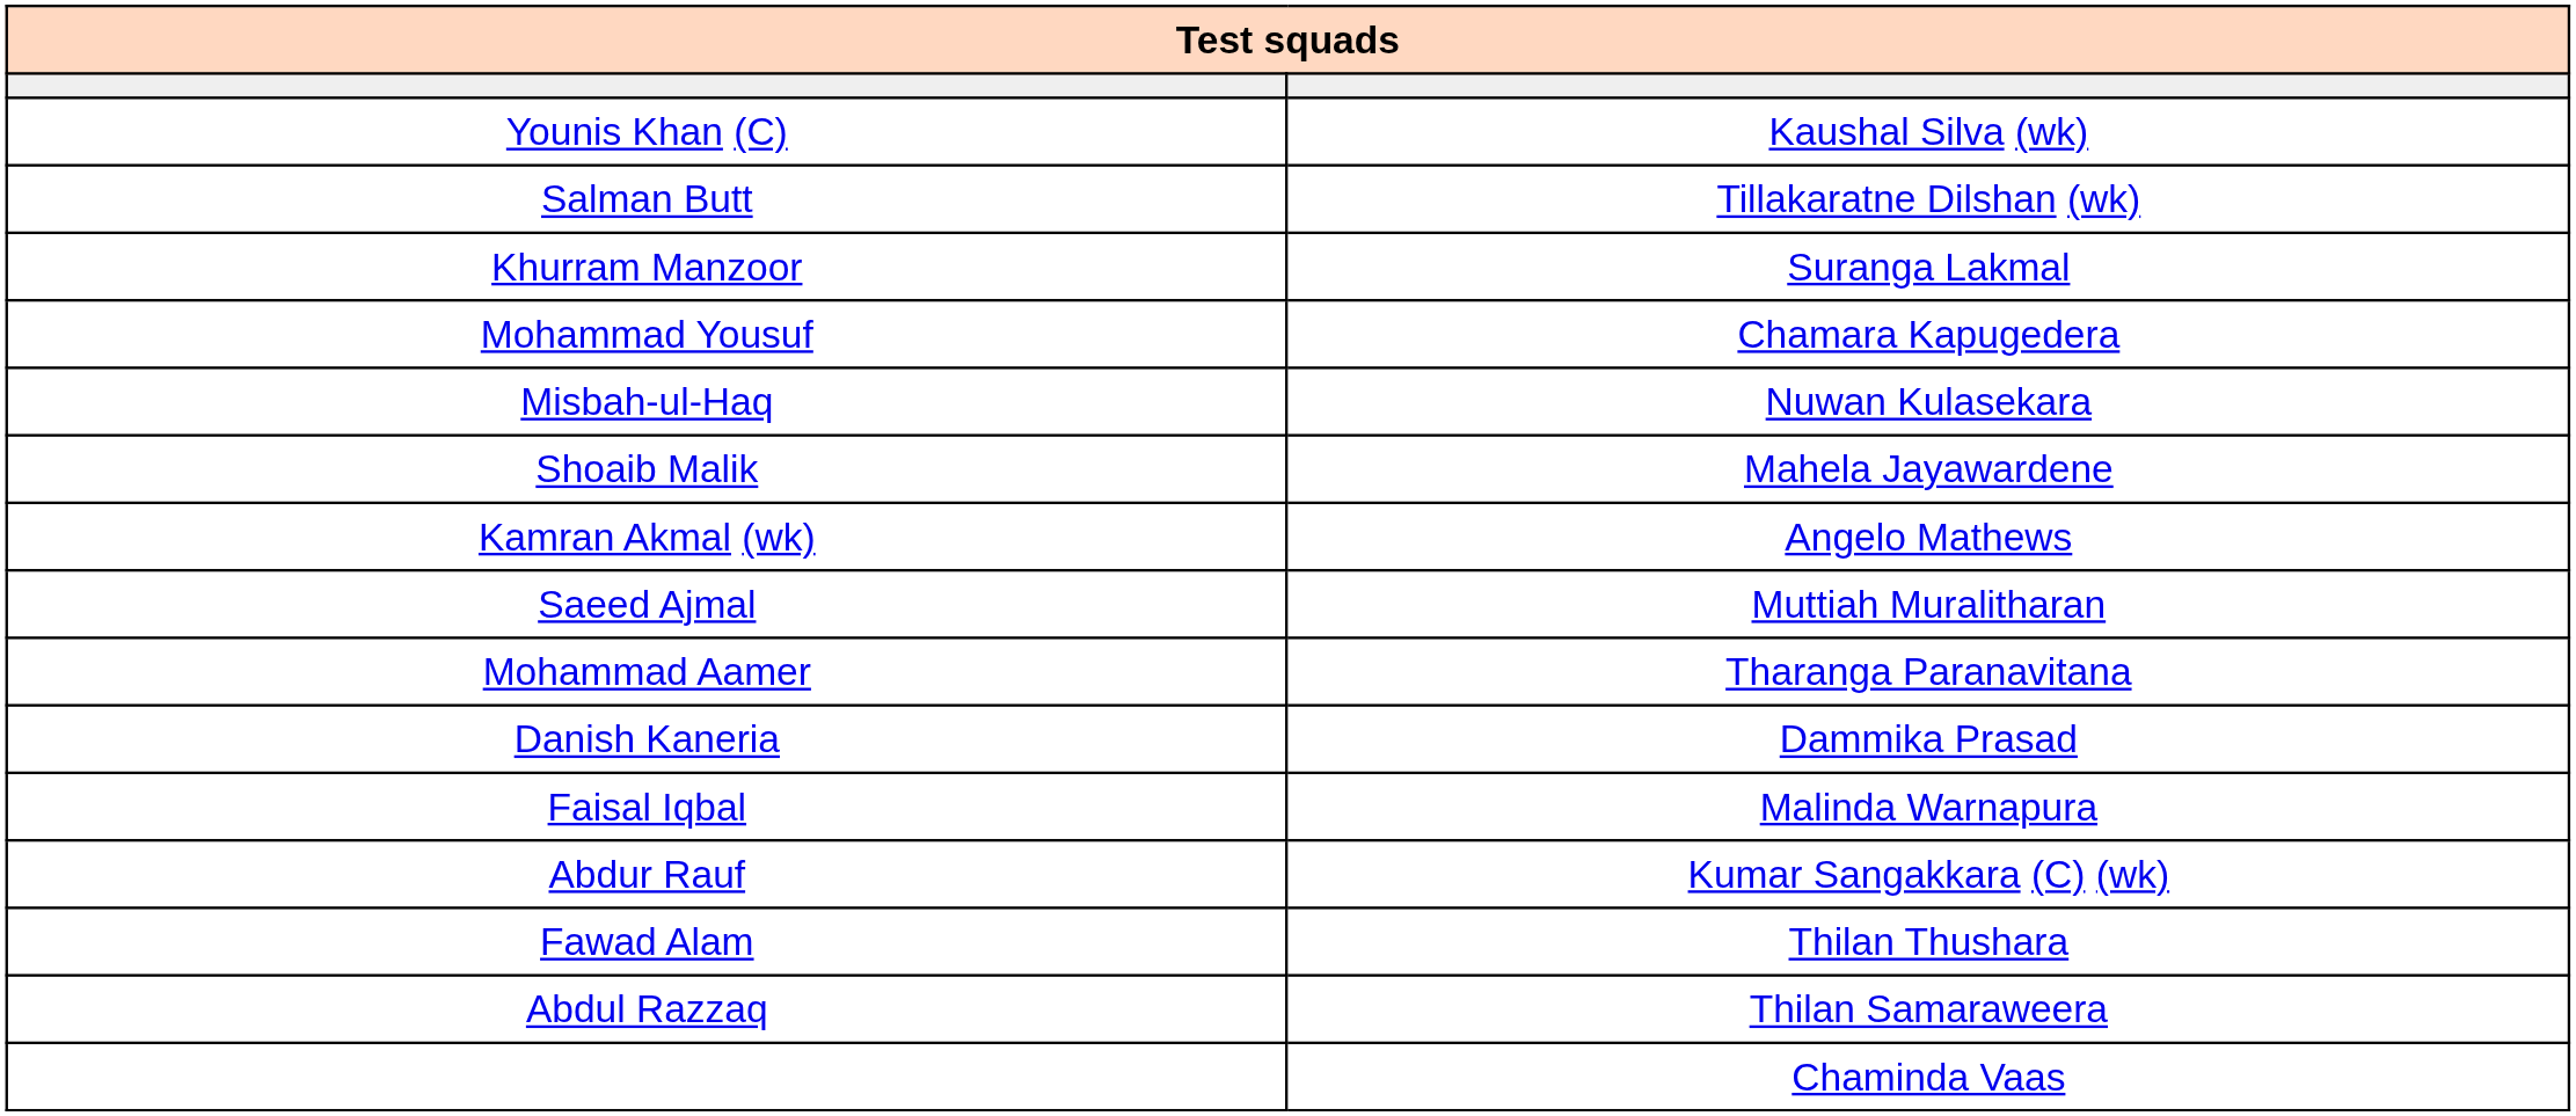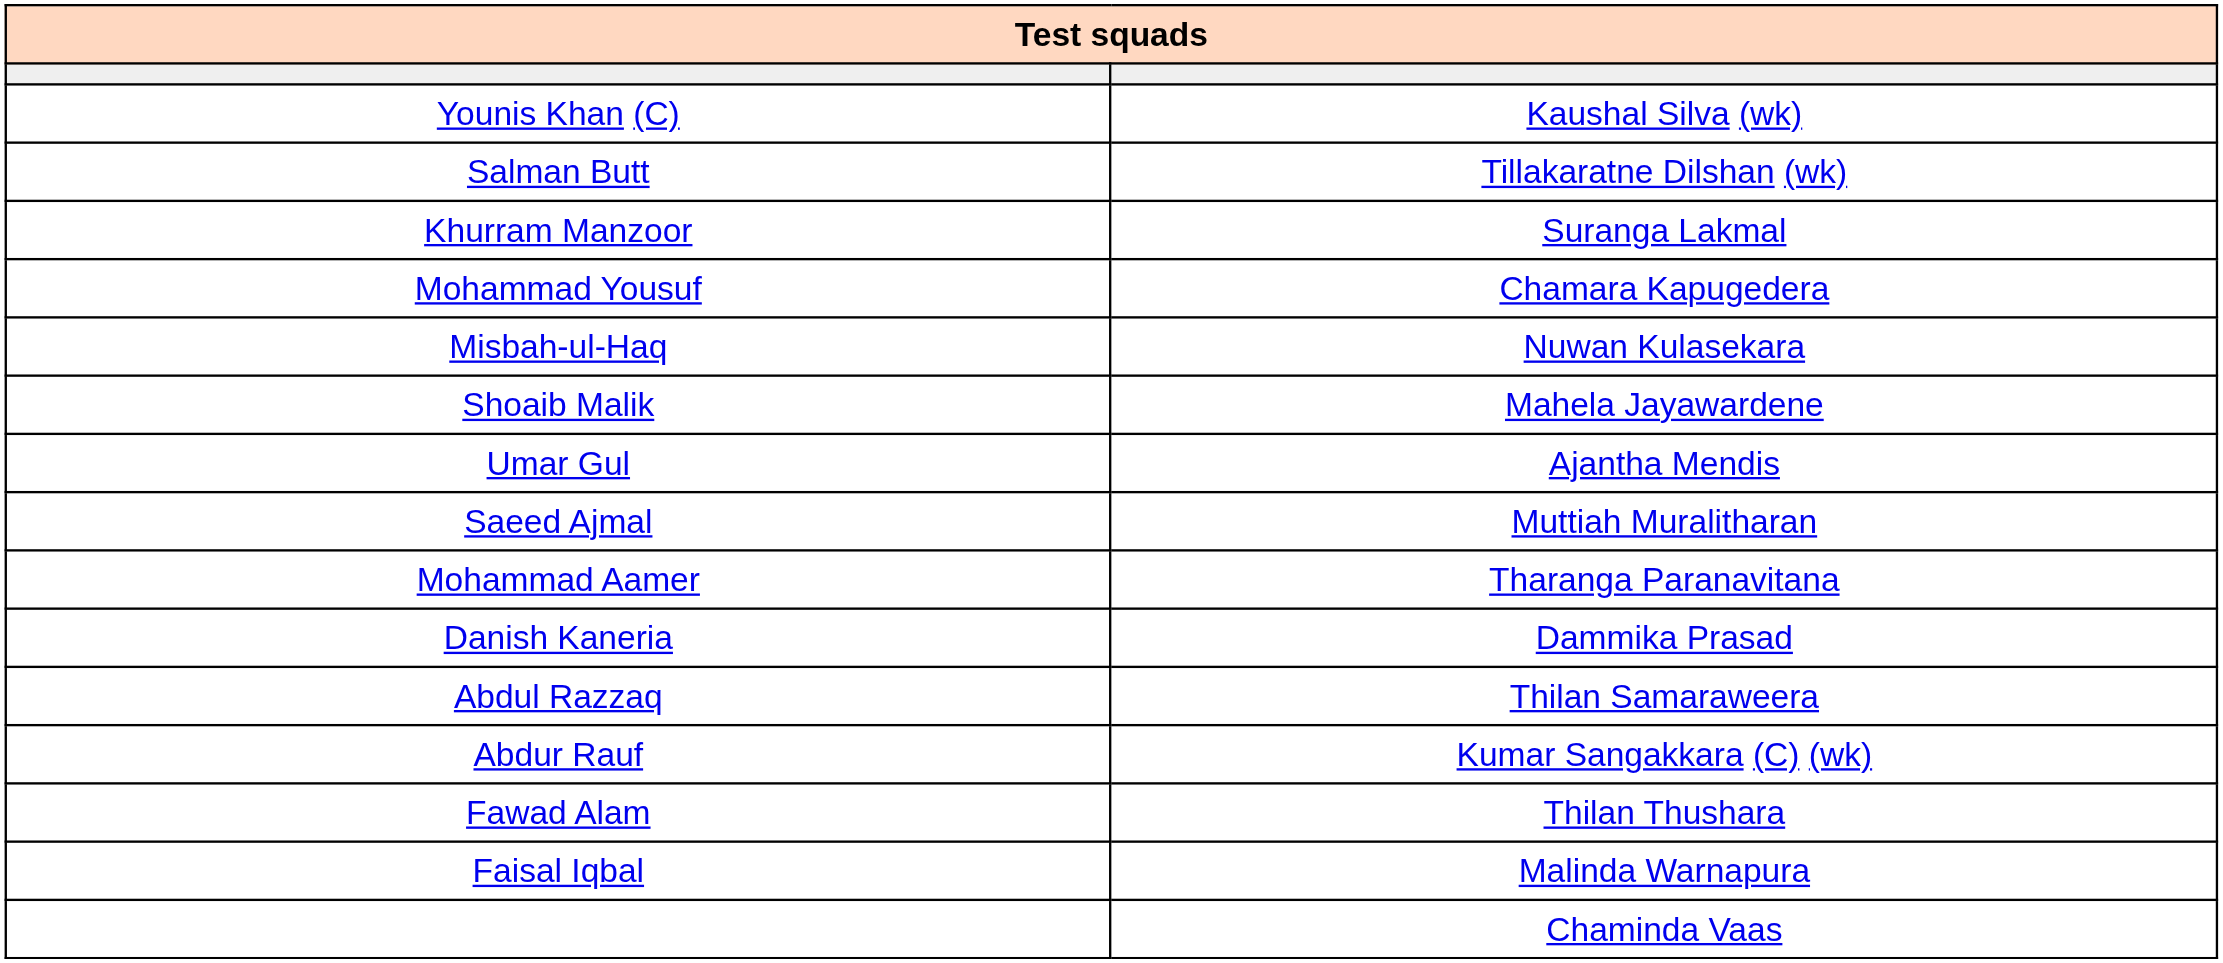- row: Kamran Akmal (wk) | Angelo Mathews
+ row: Umar Gul | Ajantha Mendis
rows swapped: Abdul Razzaq <-> Faisal Iqbal
